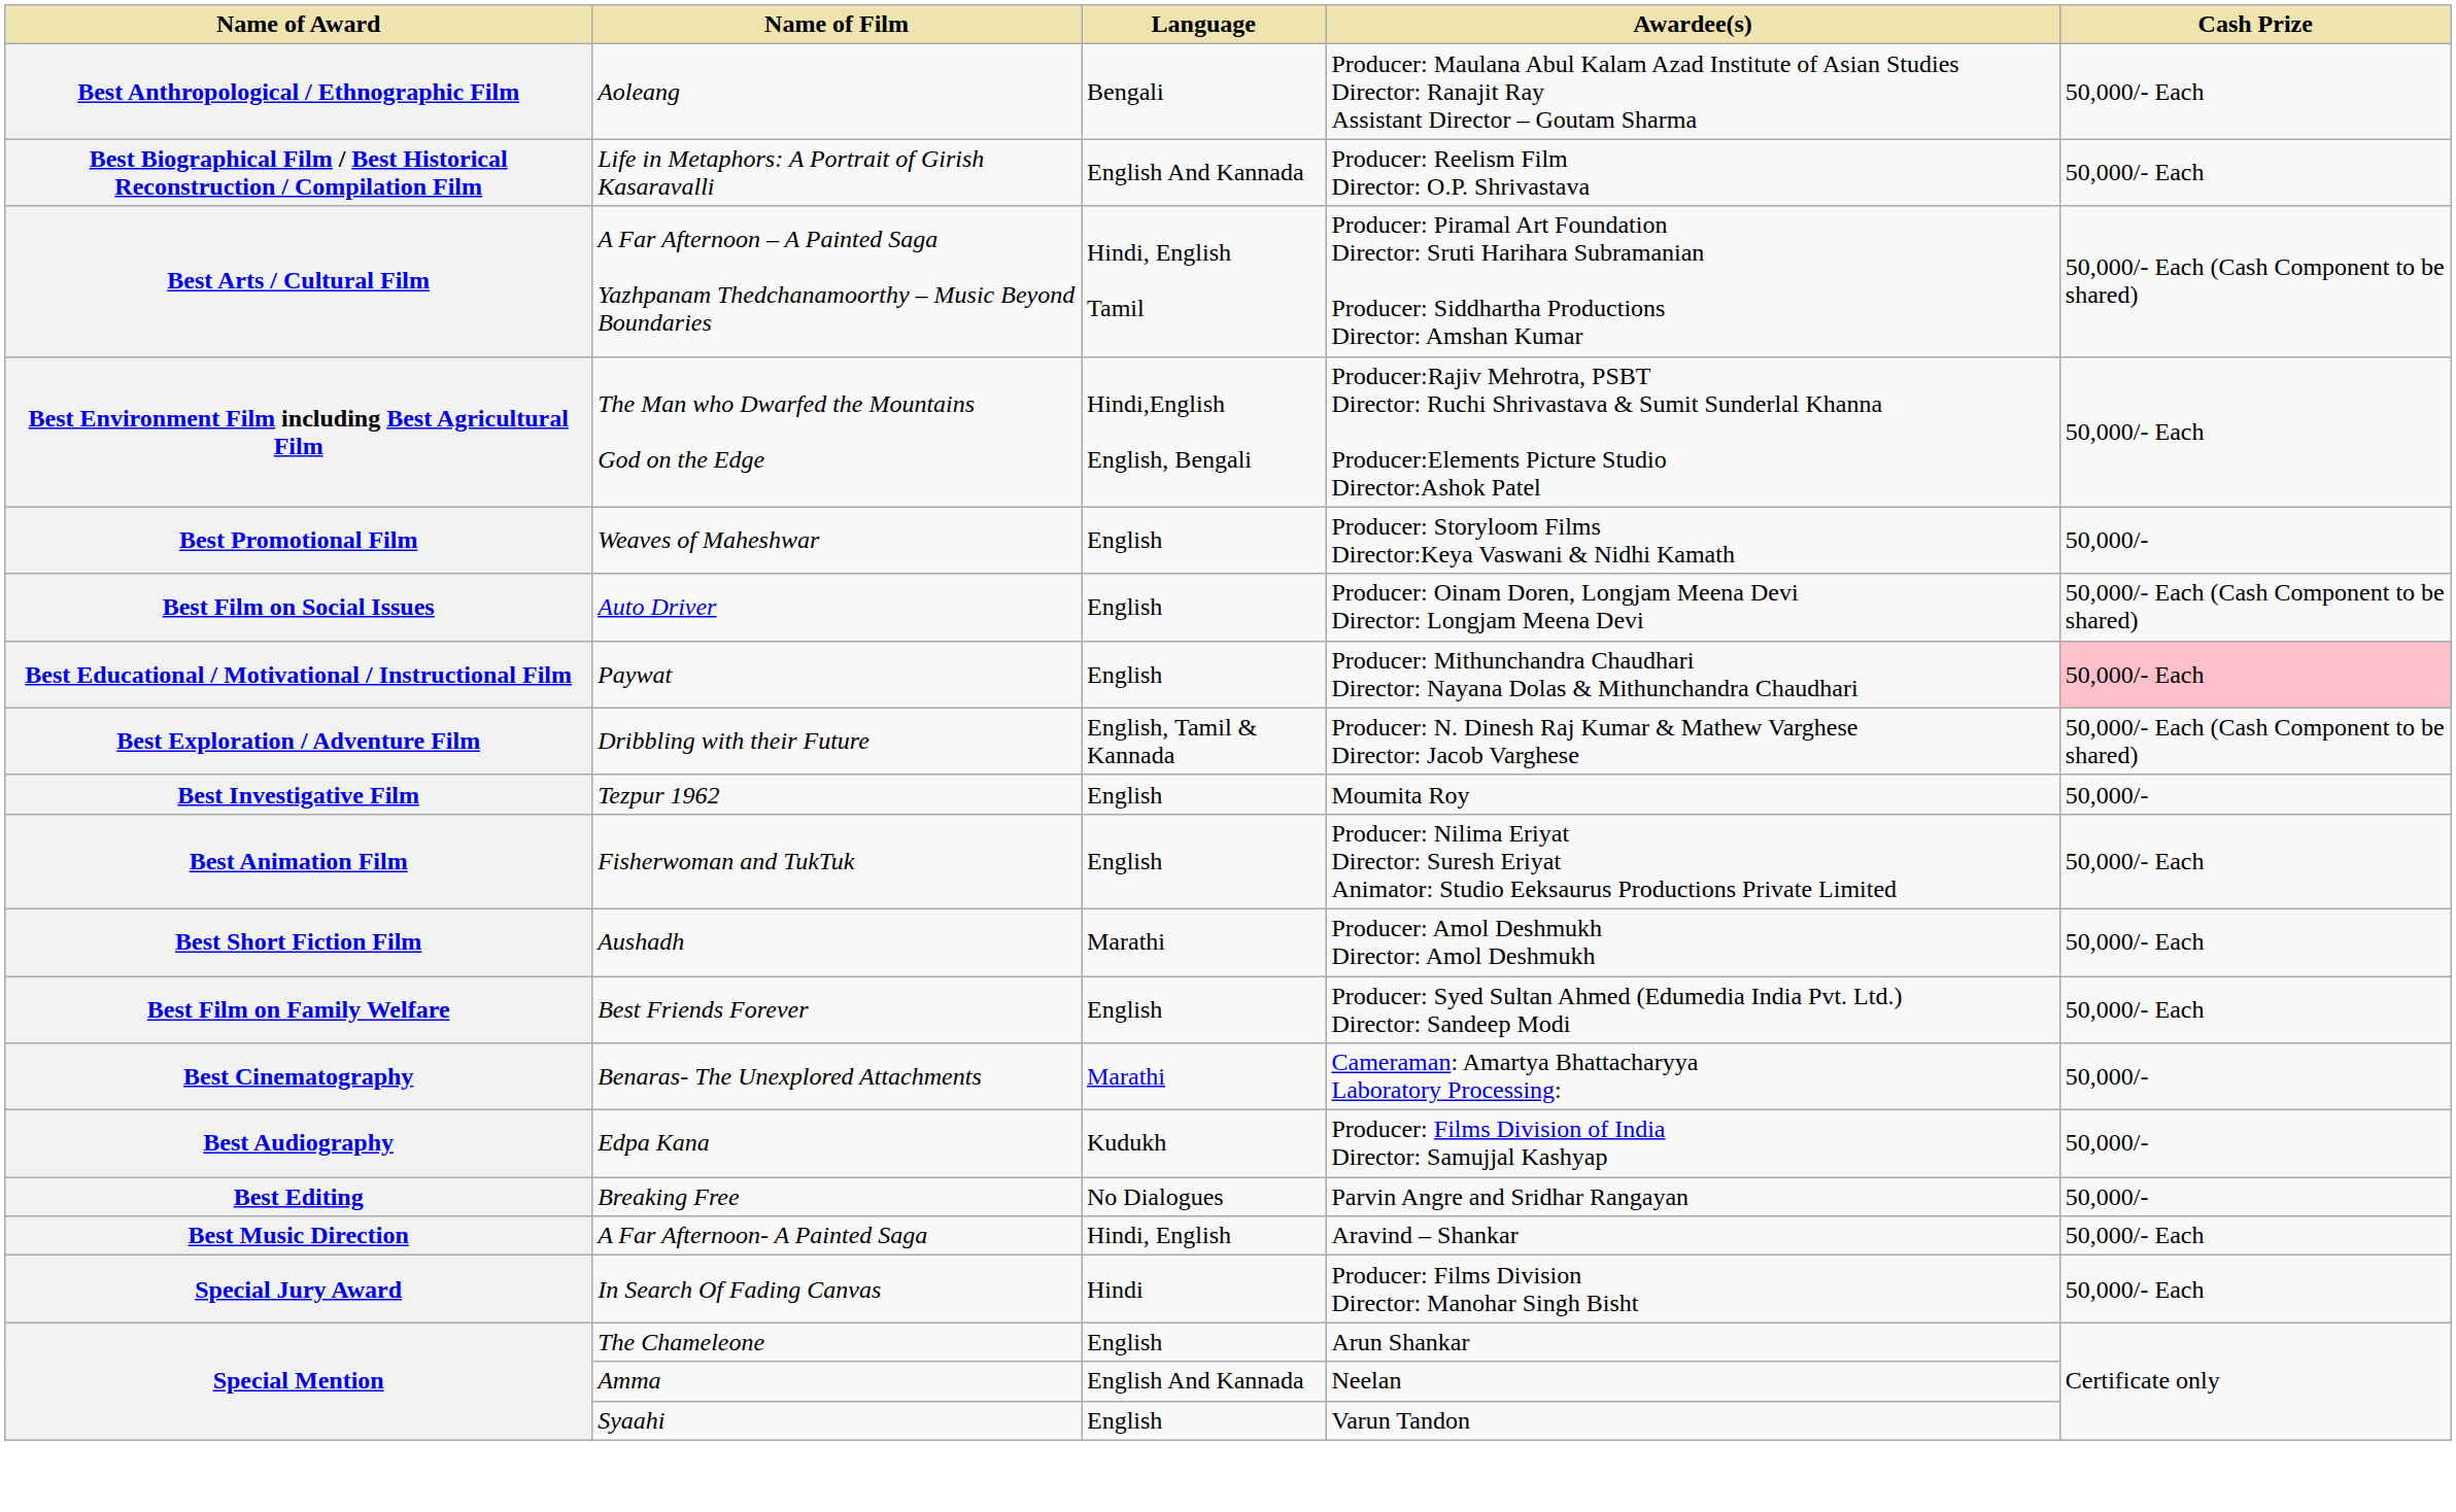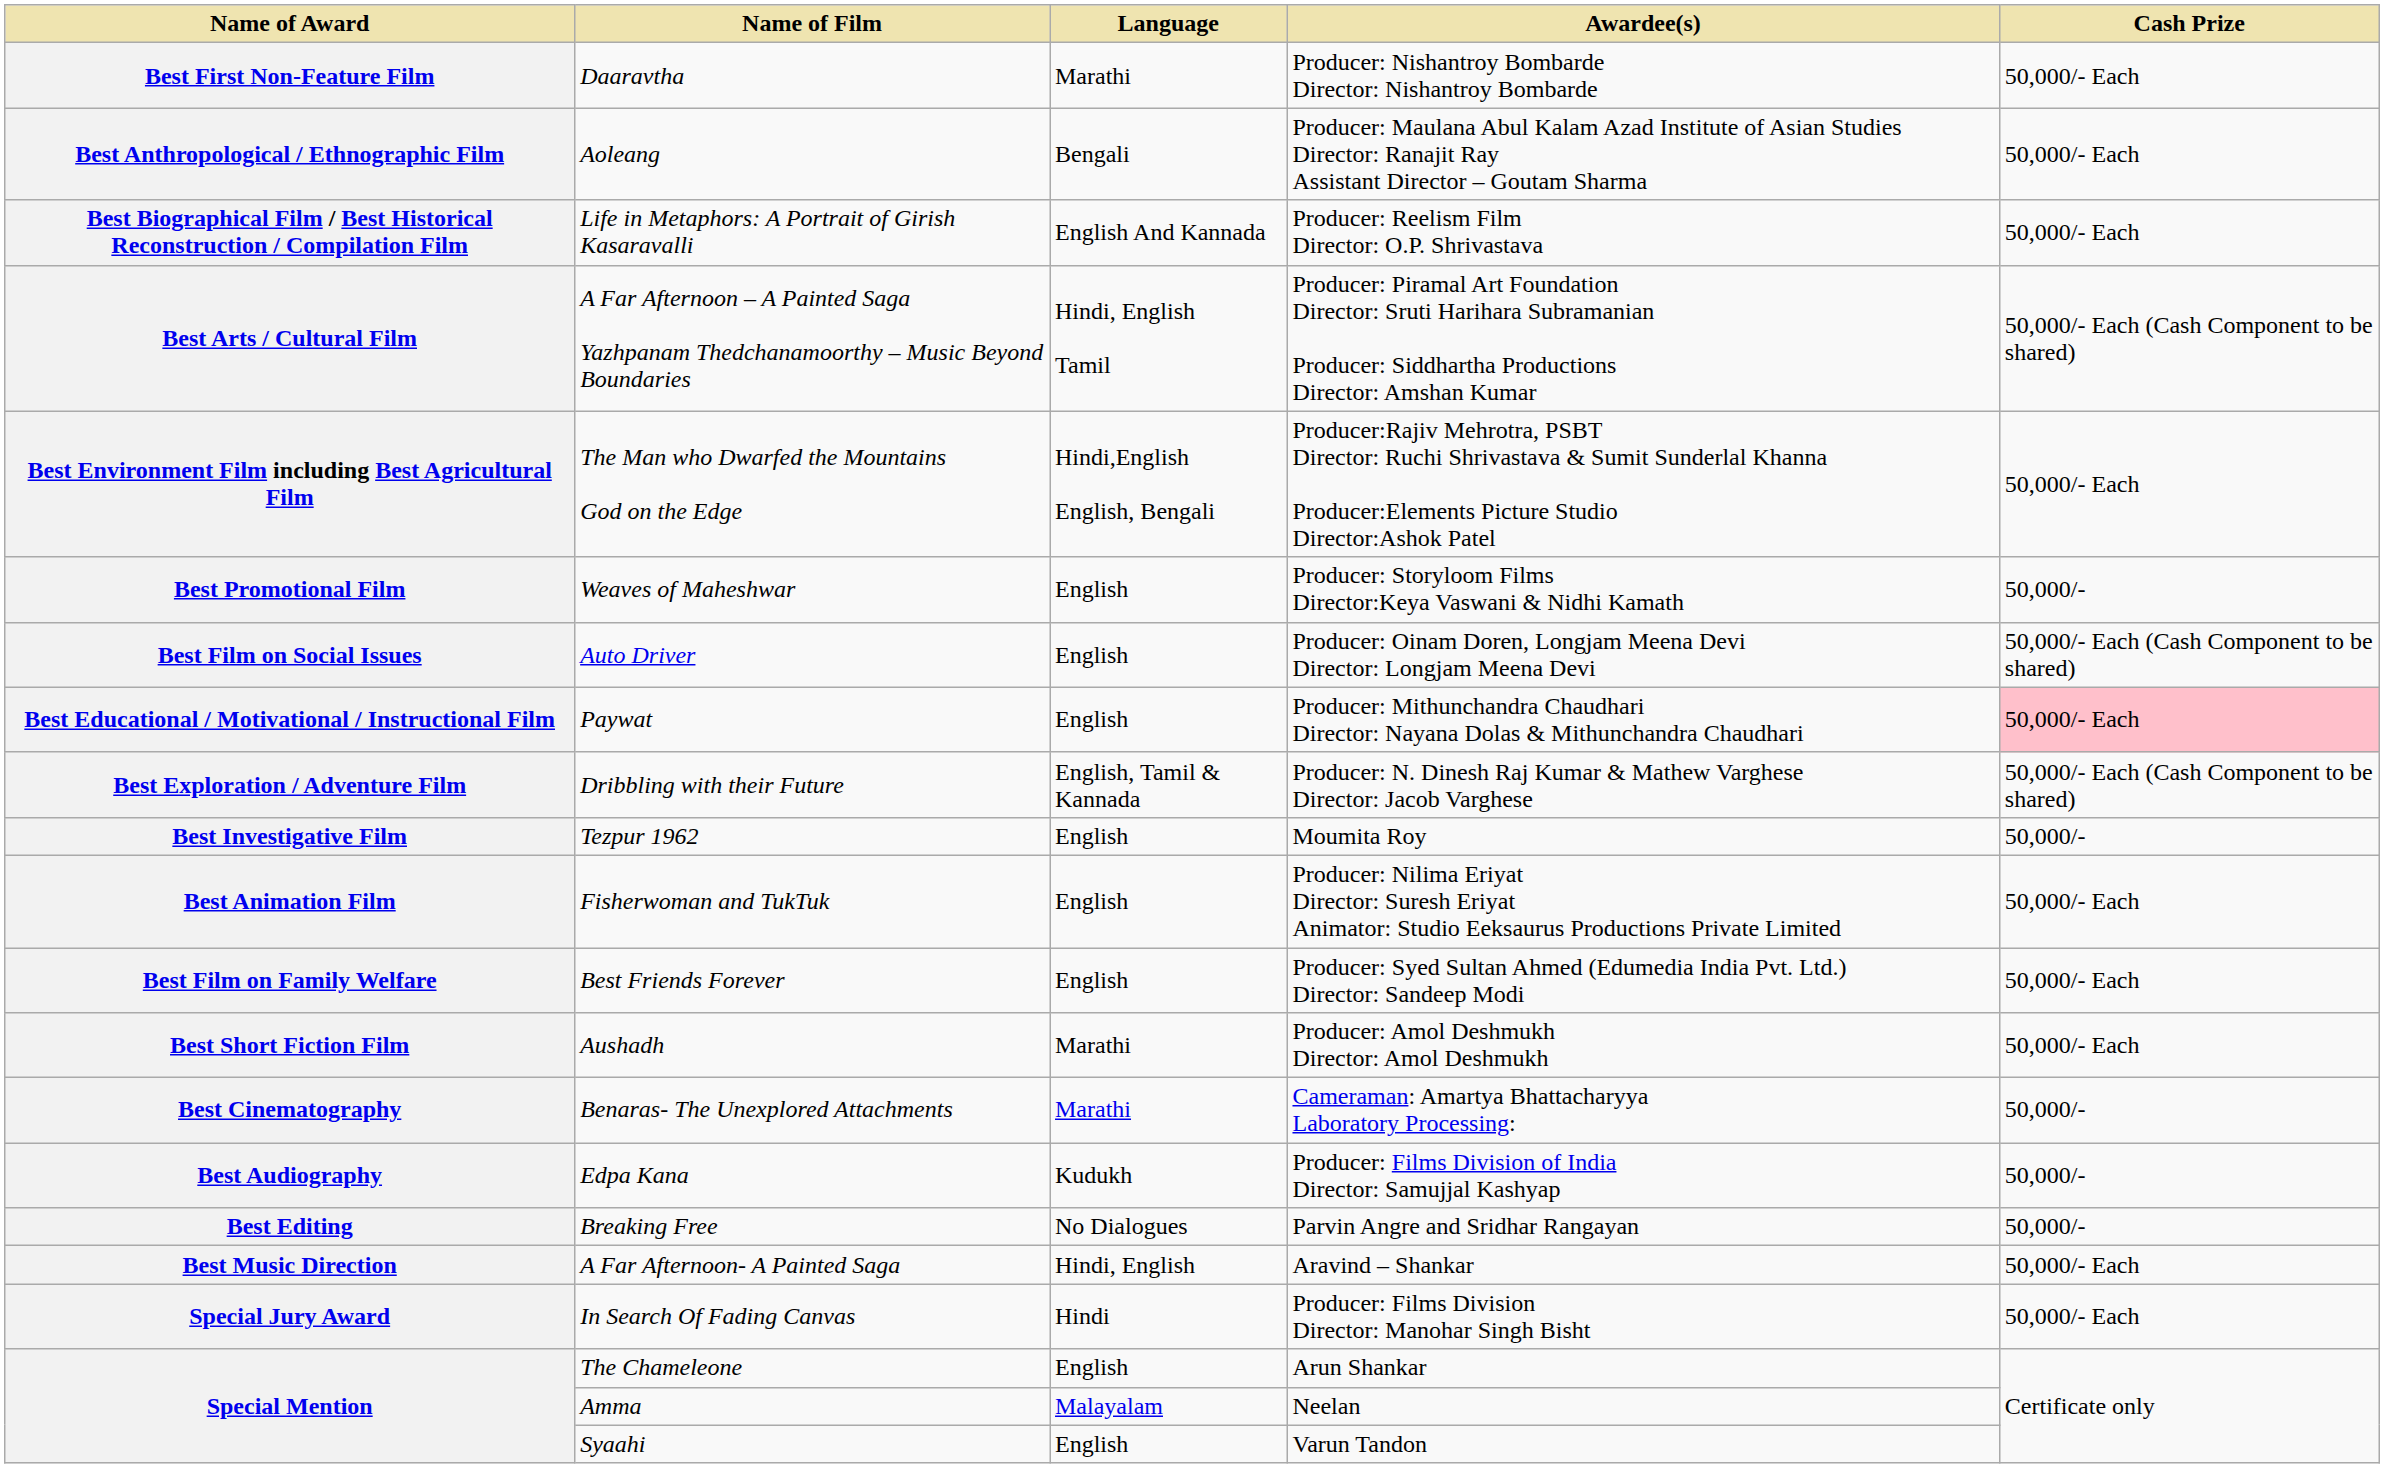+ row: Best First Non-Feature Film | Daaravtha | Marathi | Producer: Nishantroy Bombarde Director: Nishantroy Bombarde | 50,000/- Each
rows swapped: Best Short Fiction Film <-> Best Film on Family Welfare
Special Mention / Amma | Language: English And Kannada -> Malayalam
